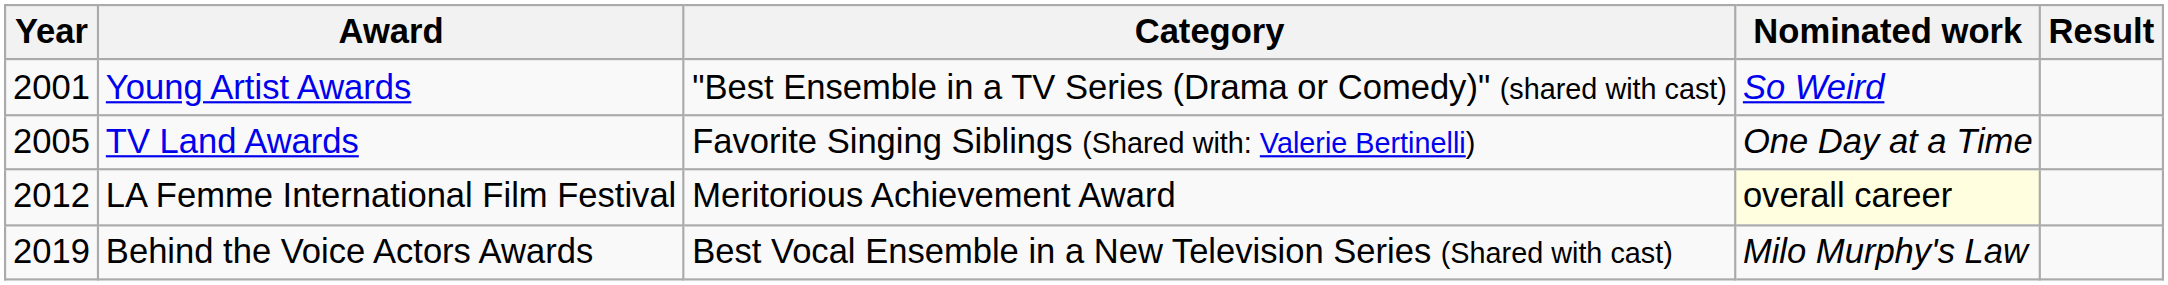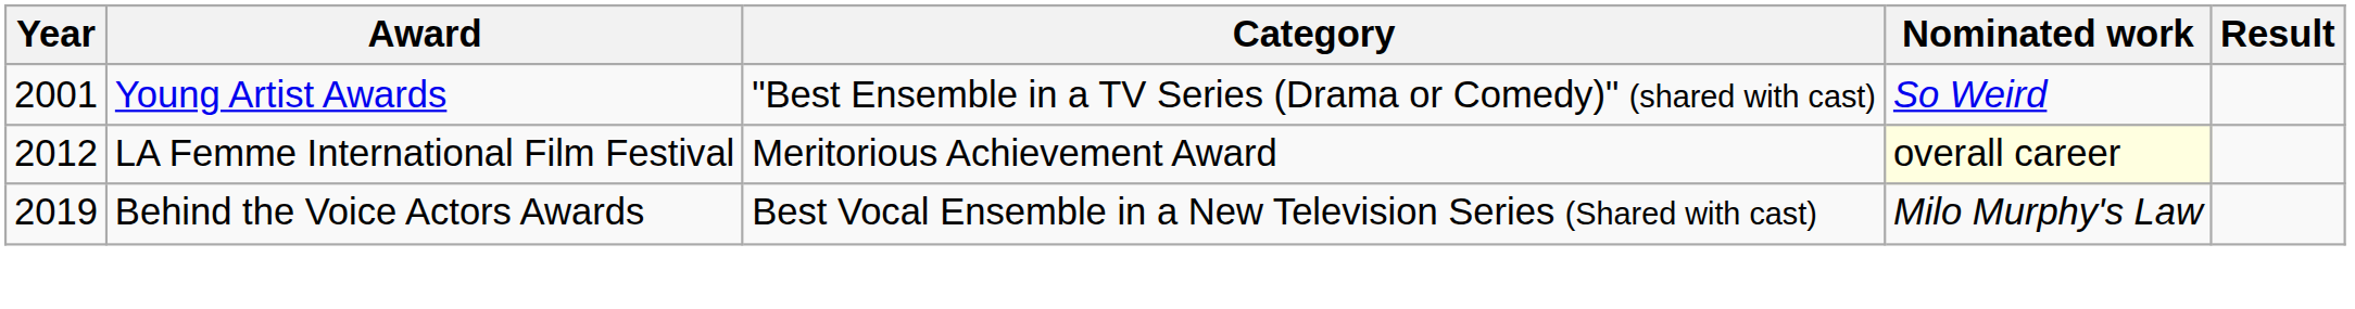- row: 2005 | TV Land Awards | Favorite Singing Siblings (Shared with: Valerie Bertinelli) | One Day at a Time
